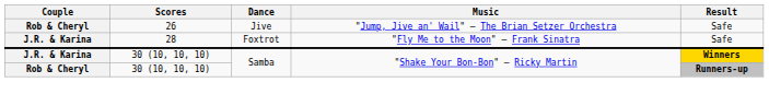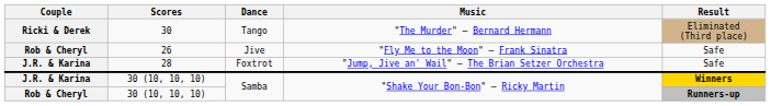+ row: Ricki & Derek | 30 | Tango | "The Murder" — Bernard Hermann | Eliminated (Third place)
26 | Music: "Jump, Jive an' Wail" — The Brian Setzer Orchestra -> "Fly Me to the Moon" — Frank Sinatra
28 | Music: "Fly Me to the Moon" — Frank Sinatra -> "Jump, Jive an' Wail" — The Brian Setzer Orchestra
